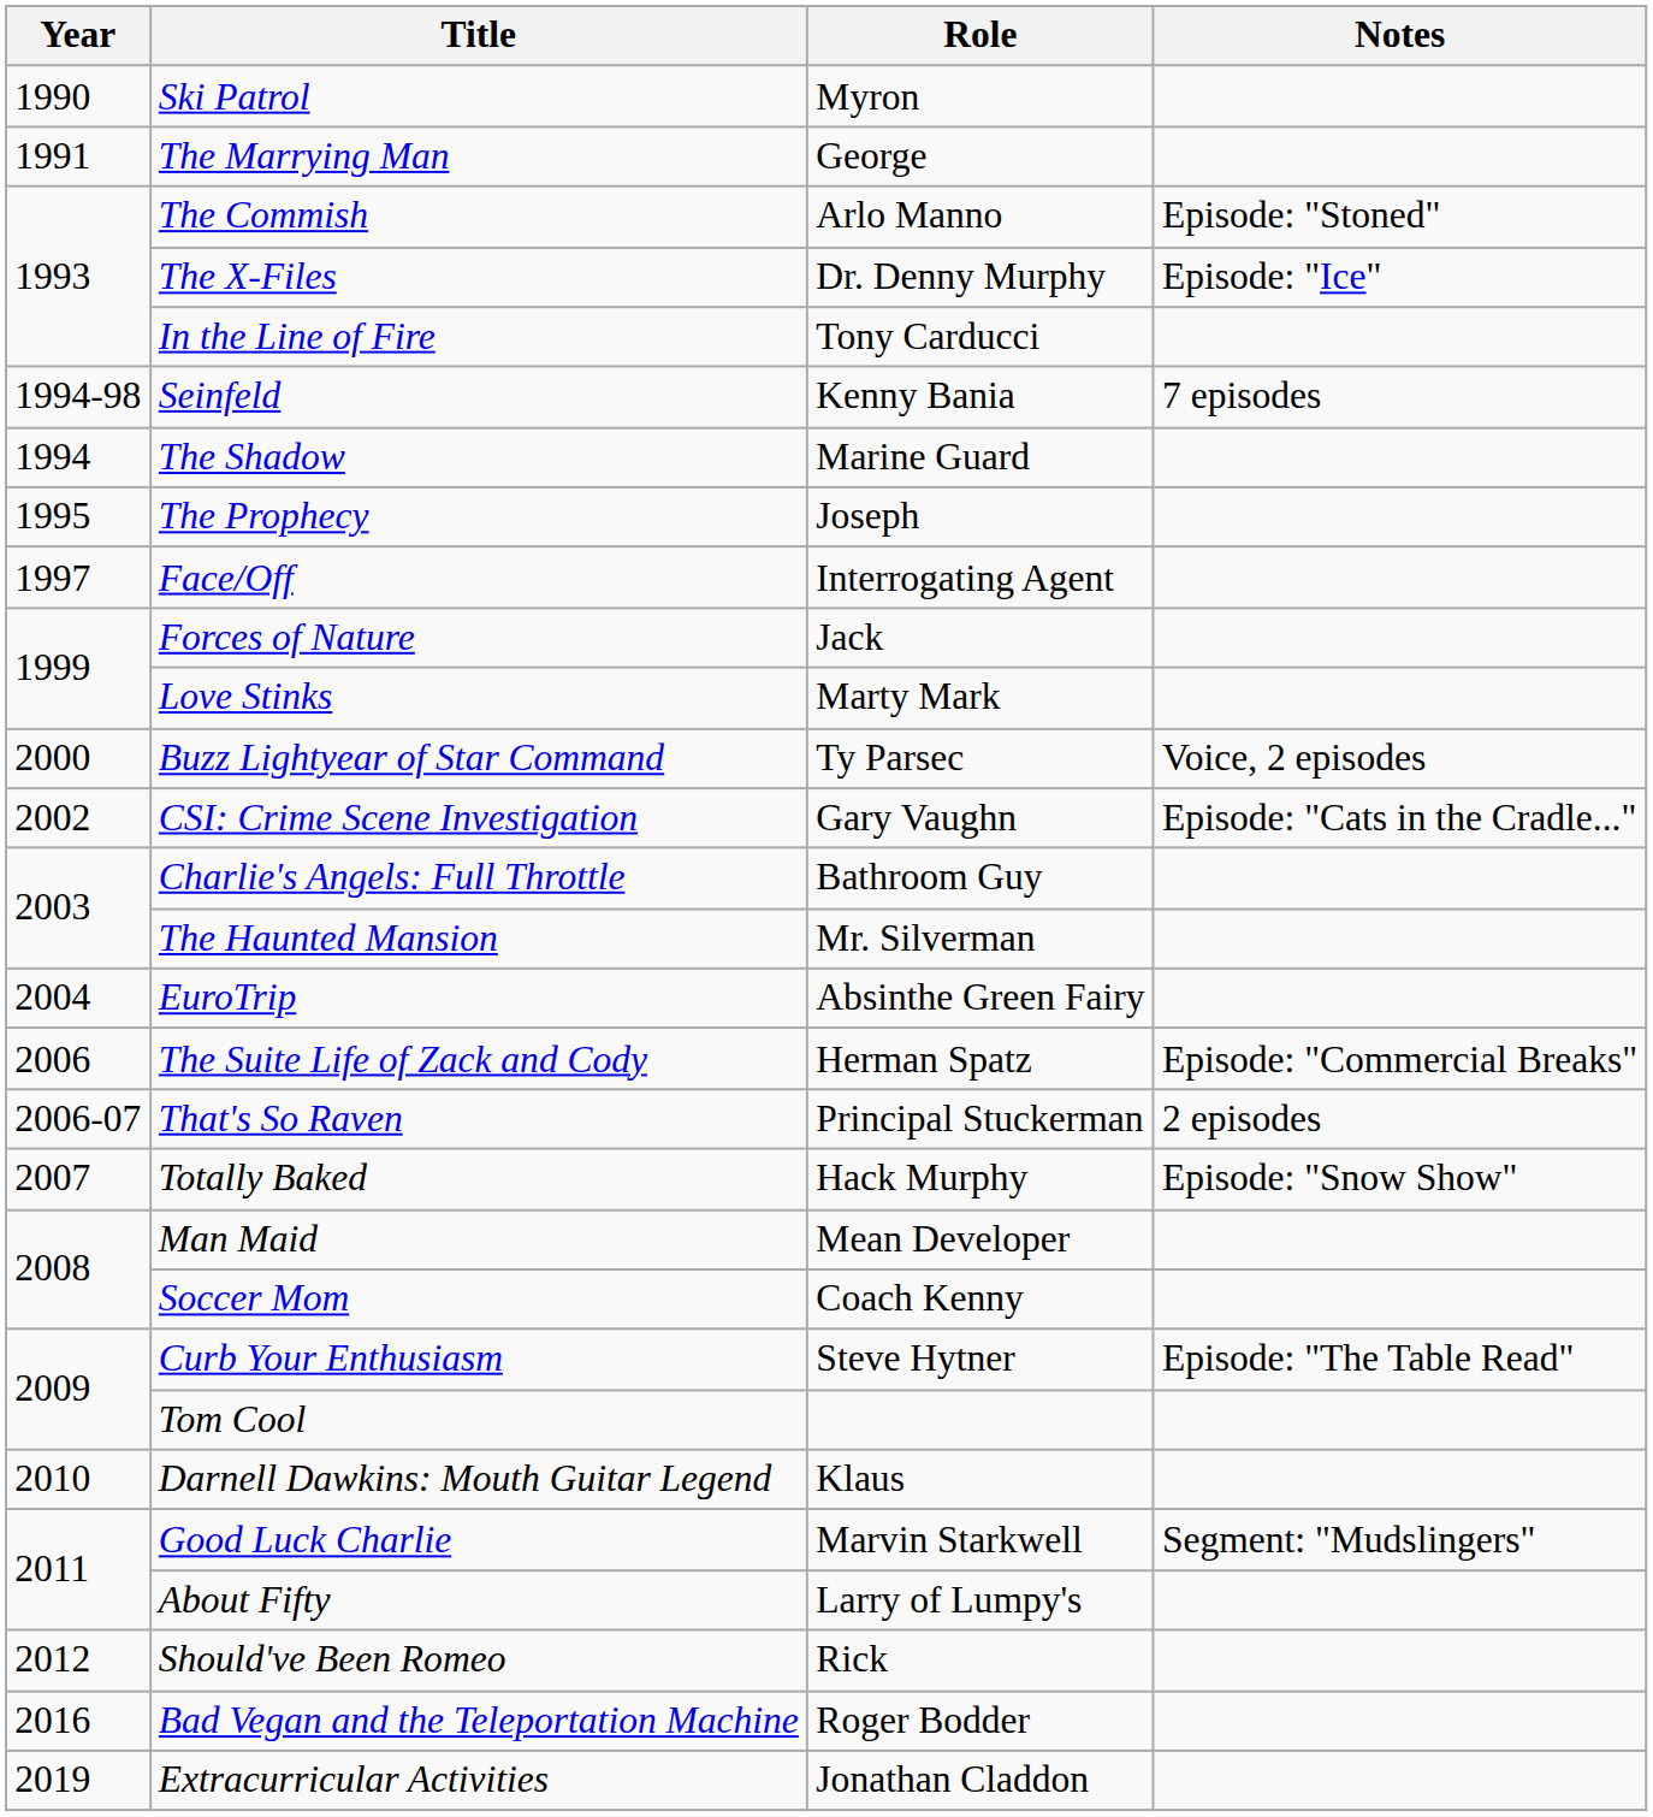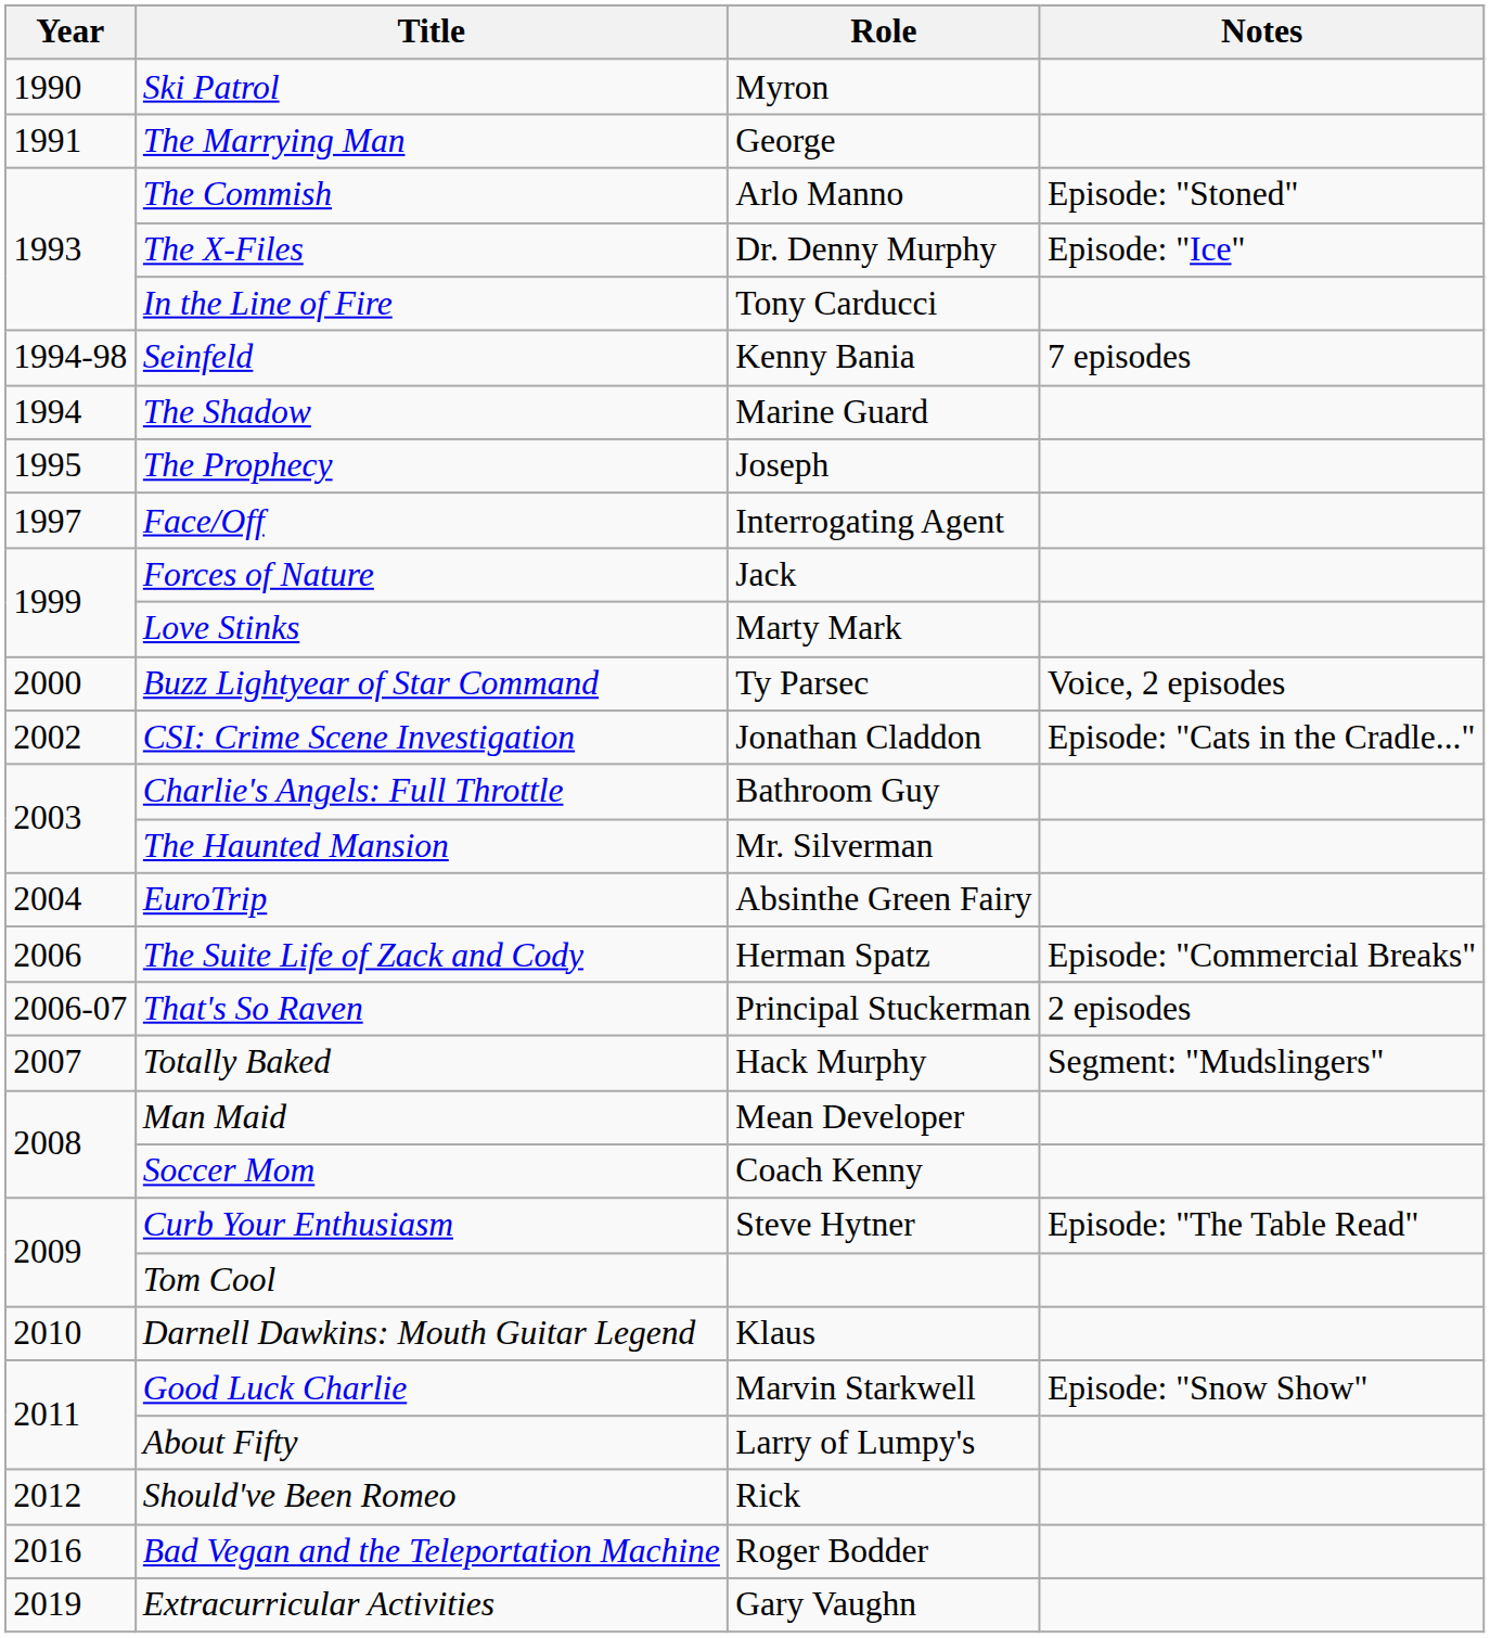CSI: Crime Scene Investigation | Role: Gary Vaughn -> Jonathan Claddon
Totally Baked | Notes: Episode: "Snow Show" -> Segment: "Mudslingers"
Good Luck Charlie | Notes: Segment: "Mudslingers" -> Episode: "Snow Show"
Extracurricular Activities | Role: Jonathan Claddon -> Gary Vaughn
